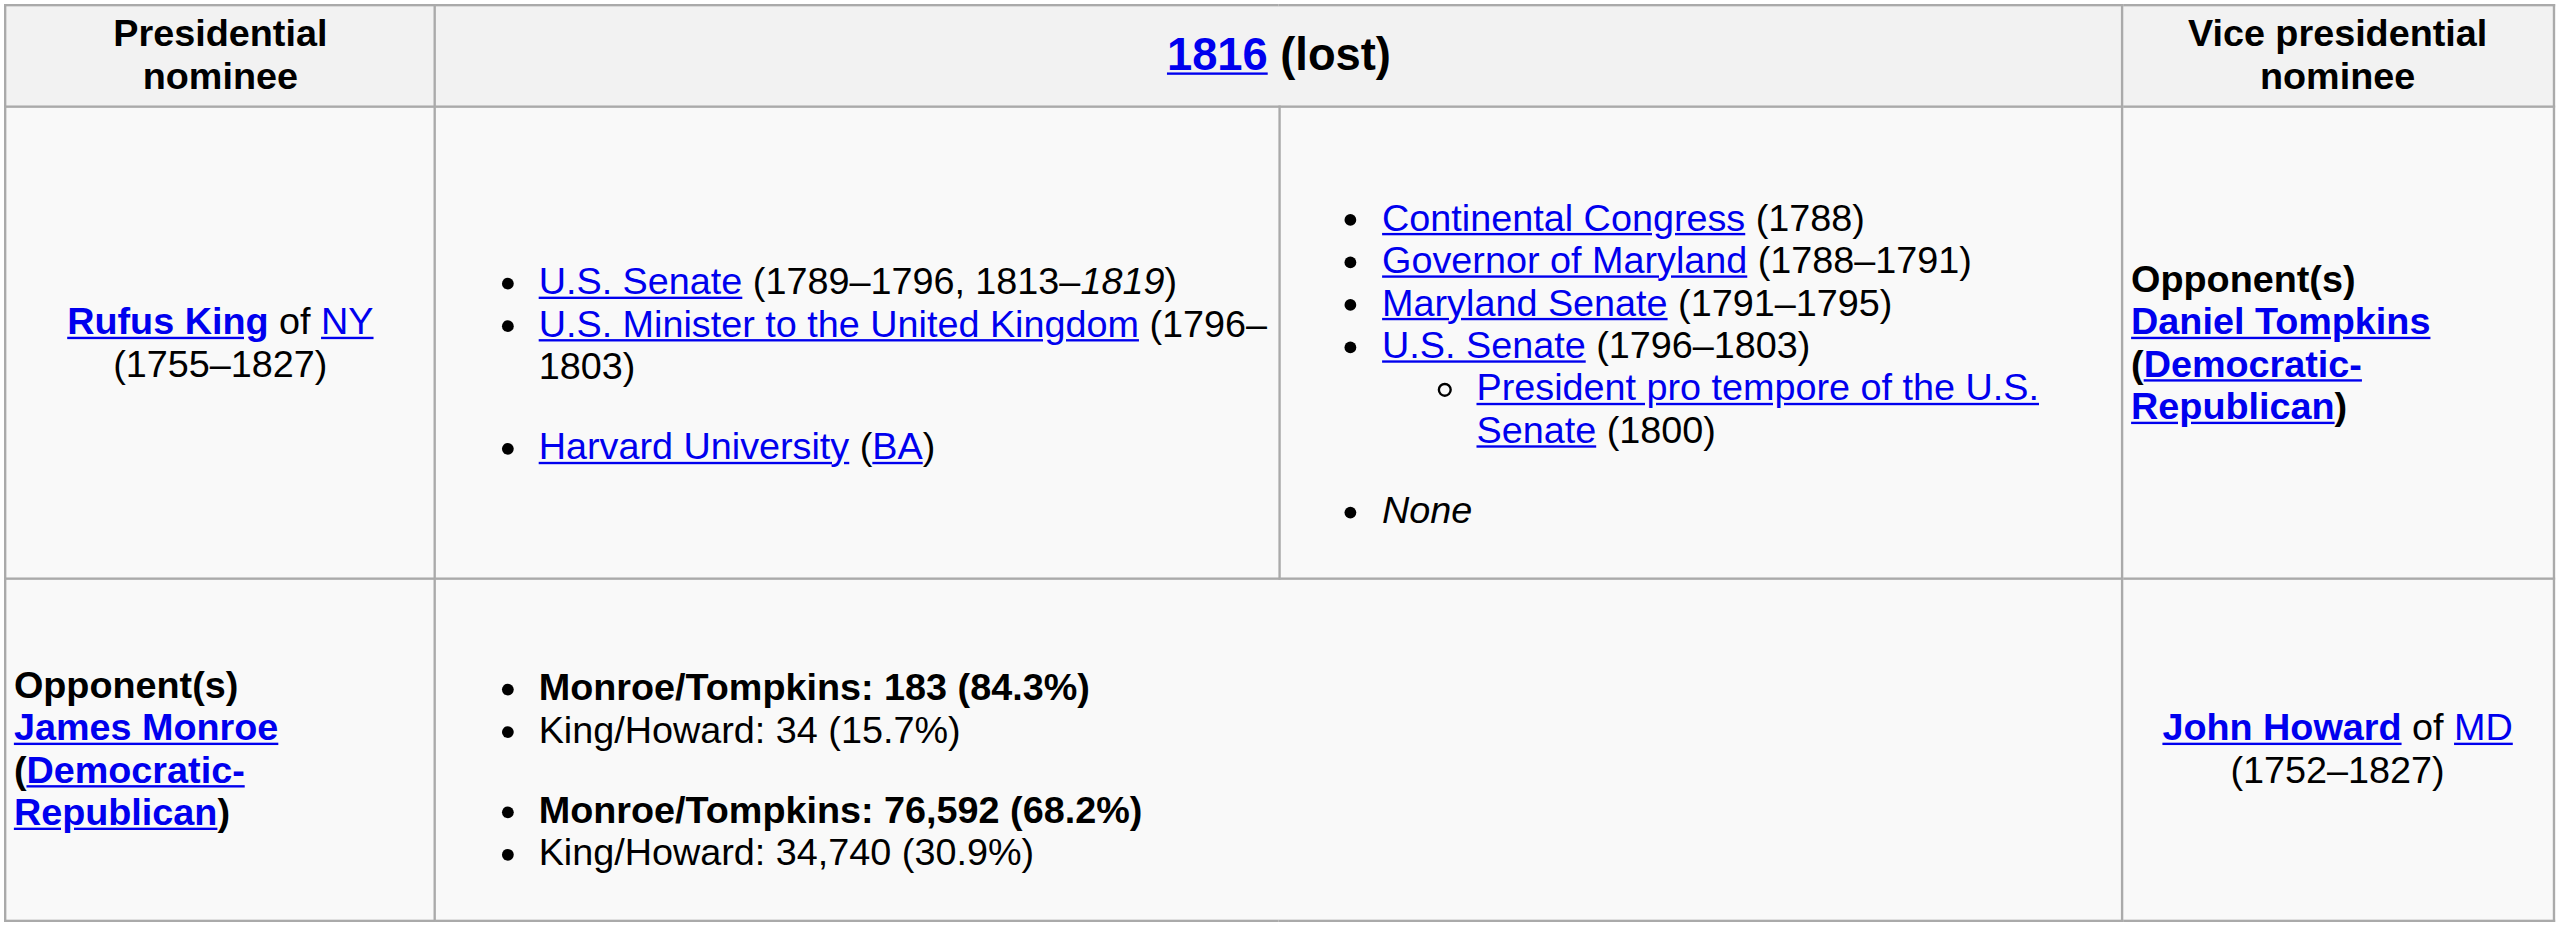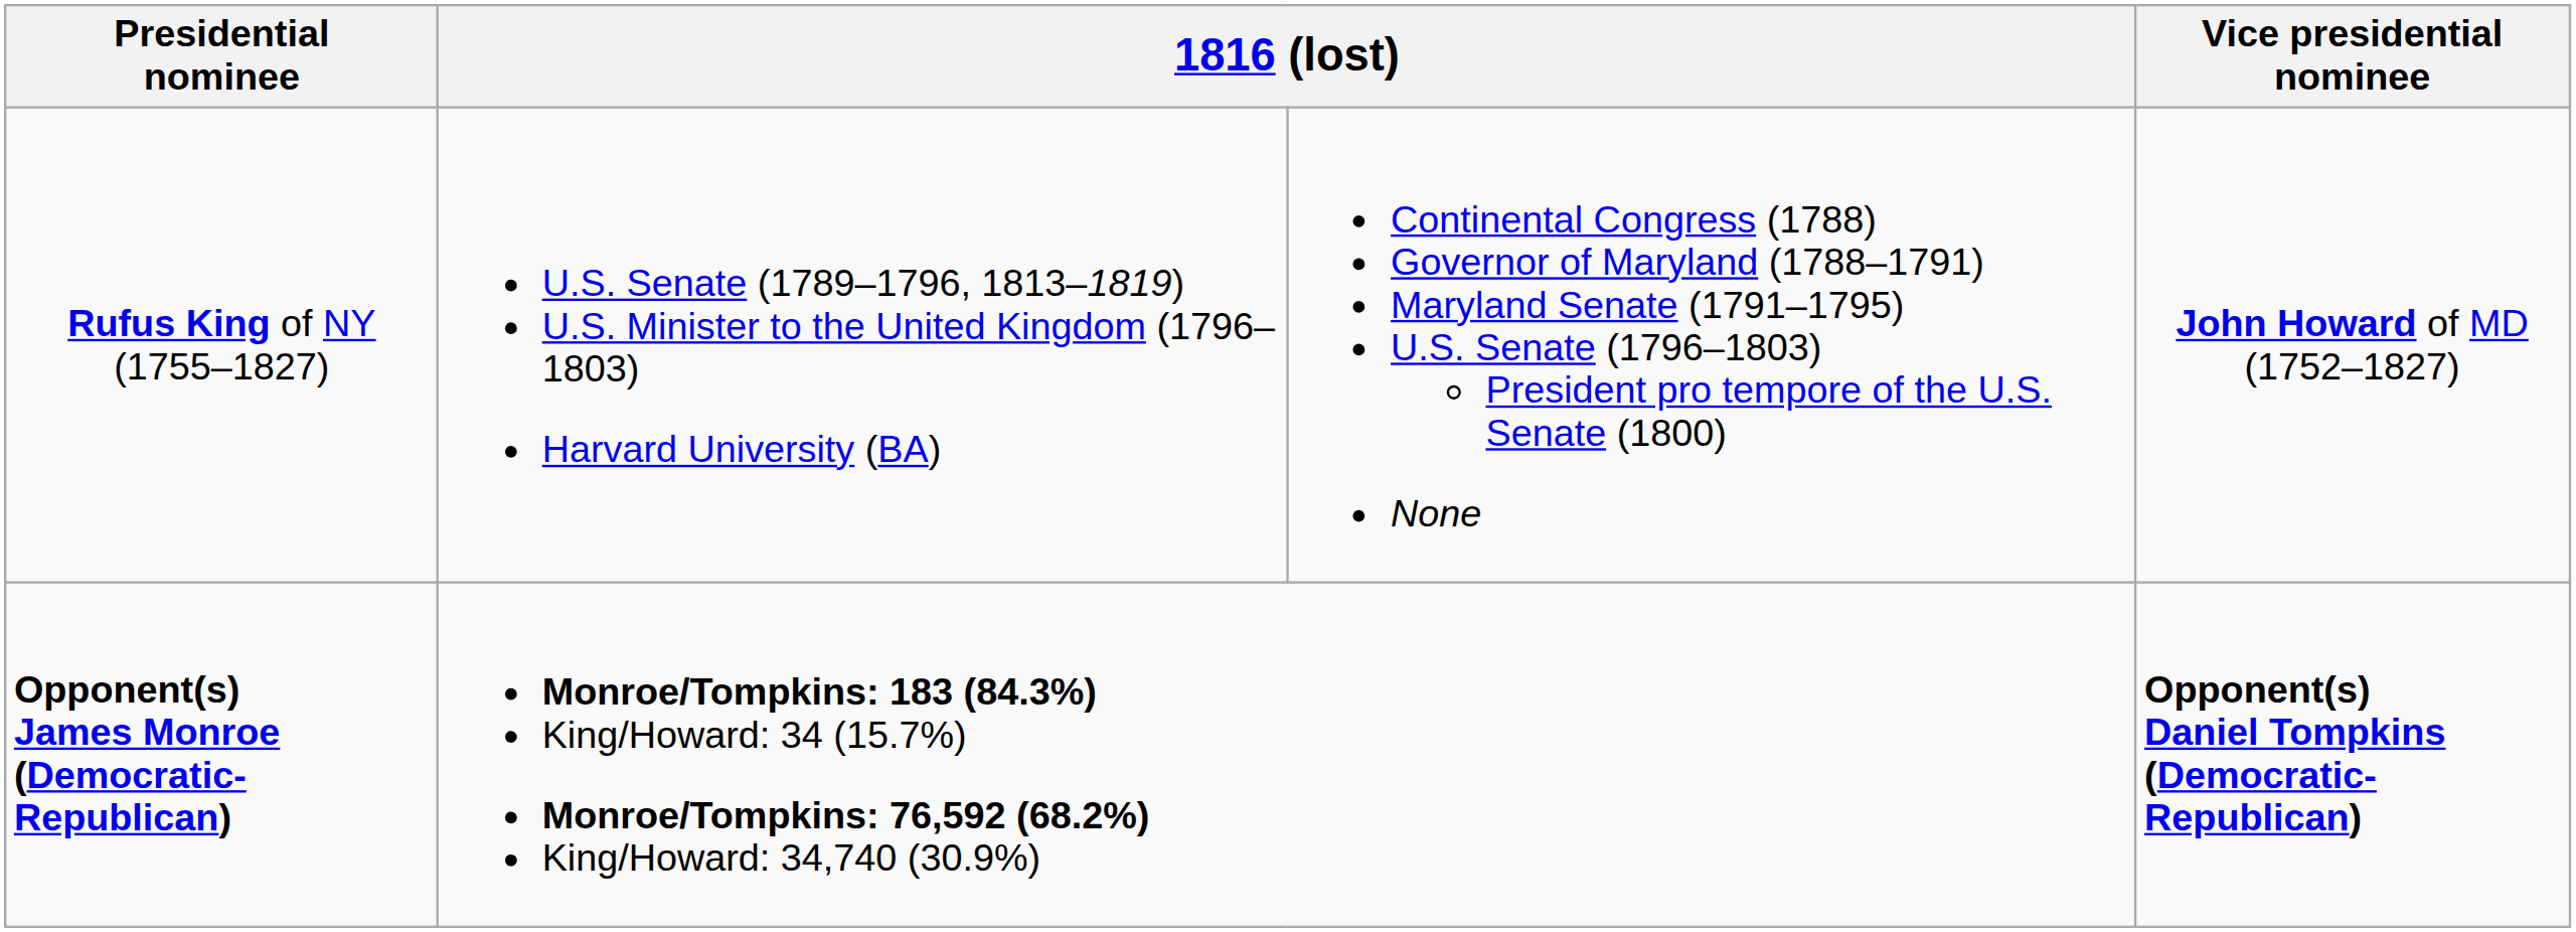Rufus King of NY (1755–1827) | Vice presidential nominee: Opponent(s) Daniel Tompkins (Democratic-Republican) -> John Howard of MD (1752–1827)
Opponent(s) James Monroe (Democratic-Republican) | Vice presidential nominee: John Howard of MD (1752–1827) -> Opponent(s) Daniel Tompkins (Democratic-Republican)
